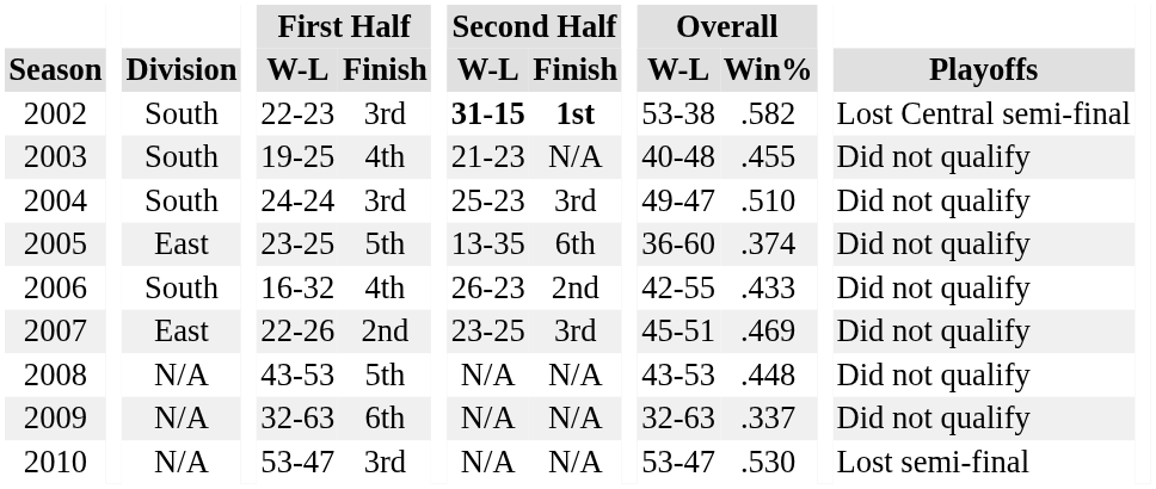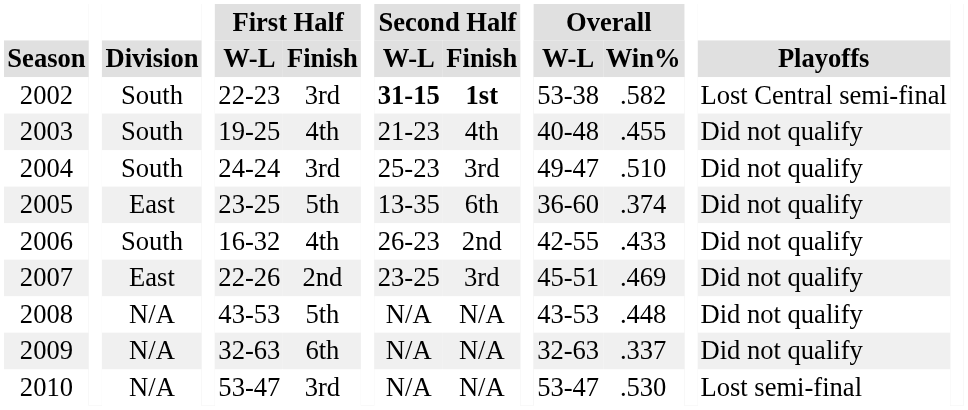2003 | Second Half / Finish: N/A -> 4th
